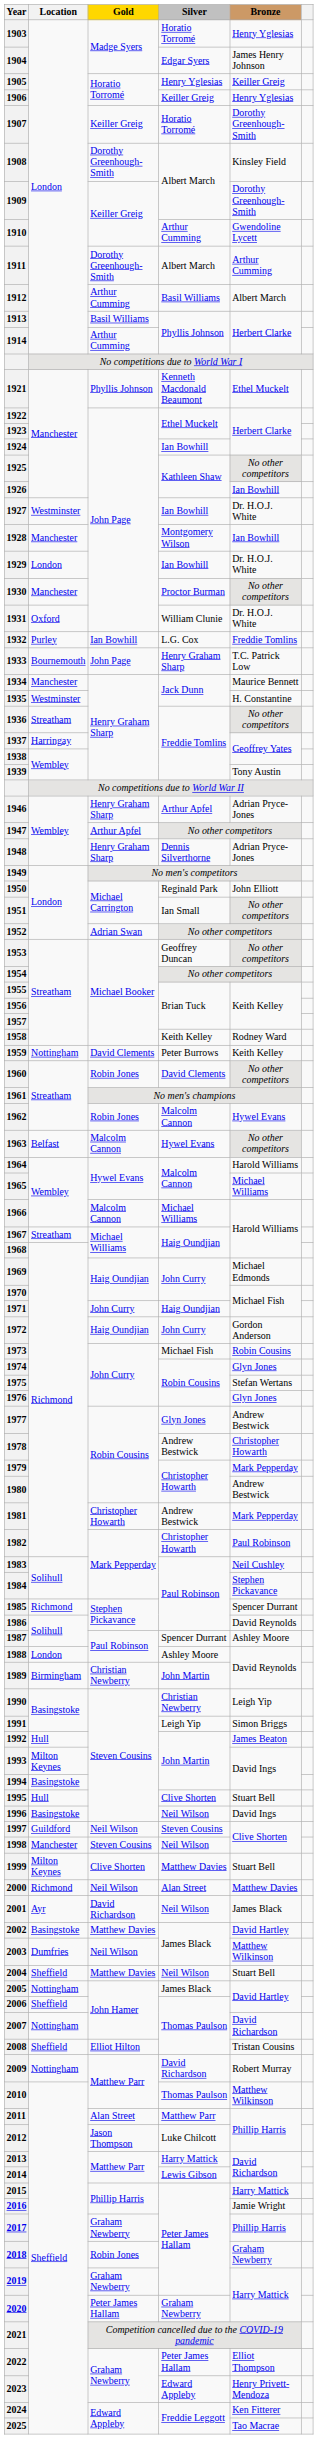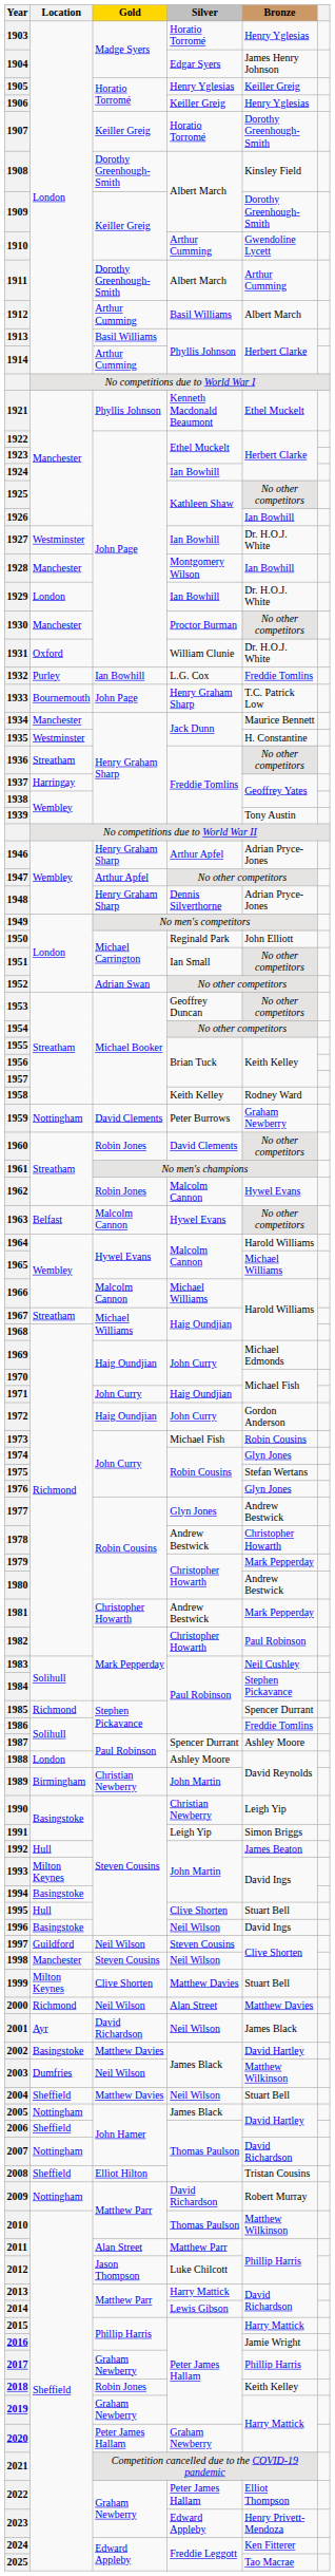1959 | Bronze: Keith Kelley -> Graham Newberry
1986 | Bronze: David Reynolds -> Freddie Tomlins
2018 | Bronze: Graham Newberry -> Keith Kelley
